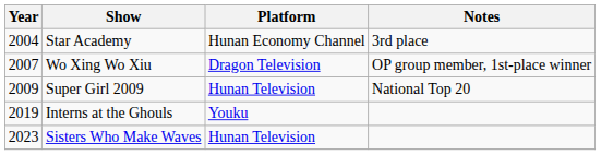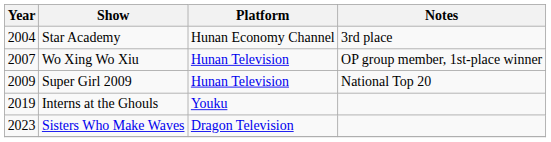Wo Xing Wo Xiu | Platform: Dragon Television -> Hunan Television
Sisters Who Make Waves | Platform: Hunan Television -> Dragon Television
